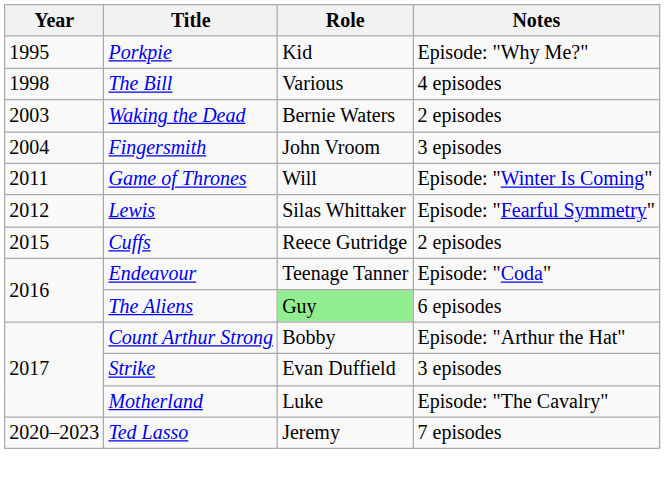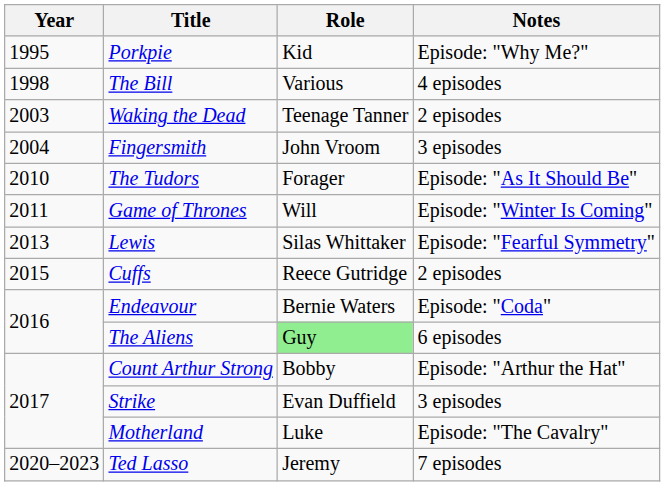Waking the Dead | Role: Bernie Waters -> Teenage Tanner
+ row: 2010 | The Tudors | Forager | Episode: "As It Should Be"
Lewis | Year: 2012 -> 2013
Endeavour | Role: Teenage Tanner -> Bernie Waters
